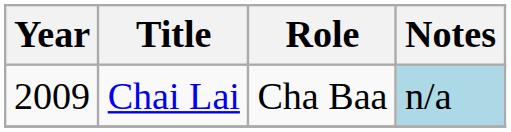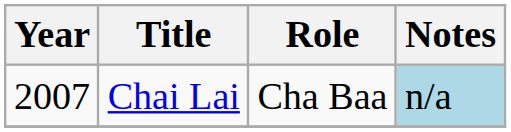Chai Lai | Year: 2009 -> 2007
